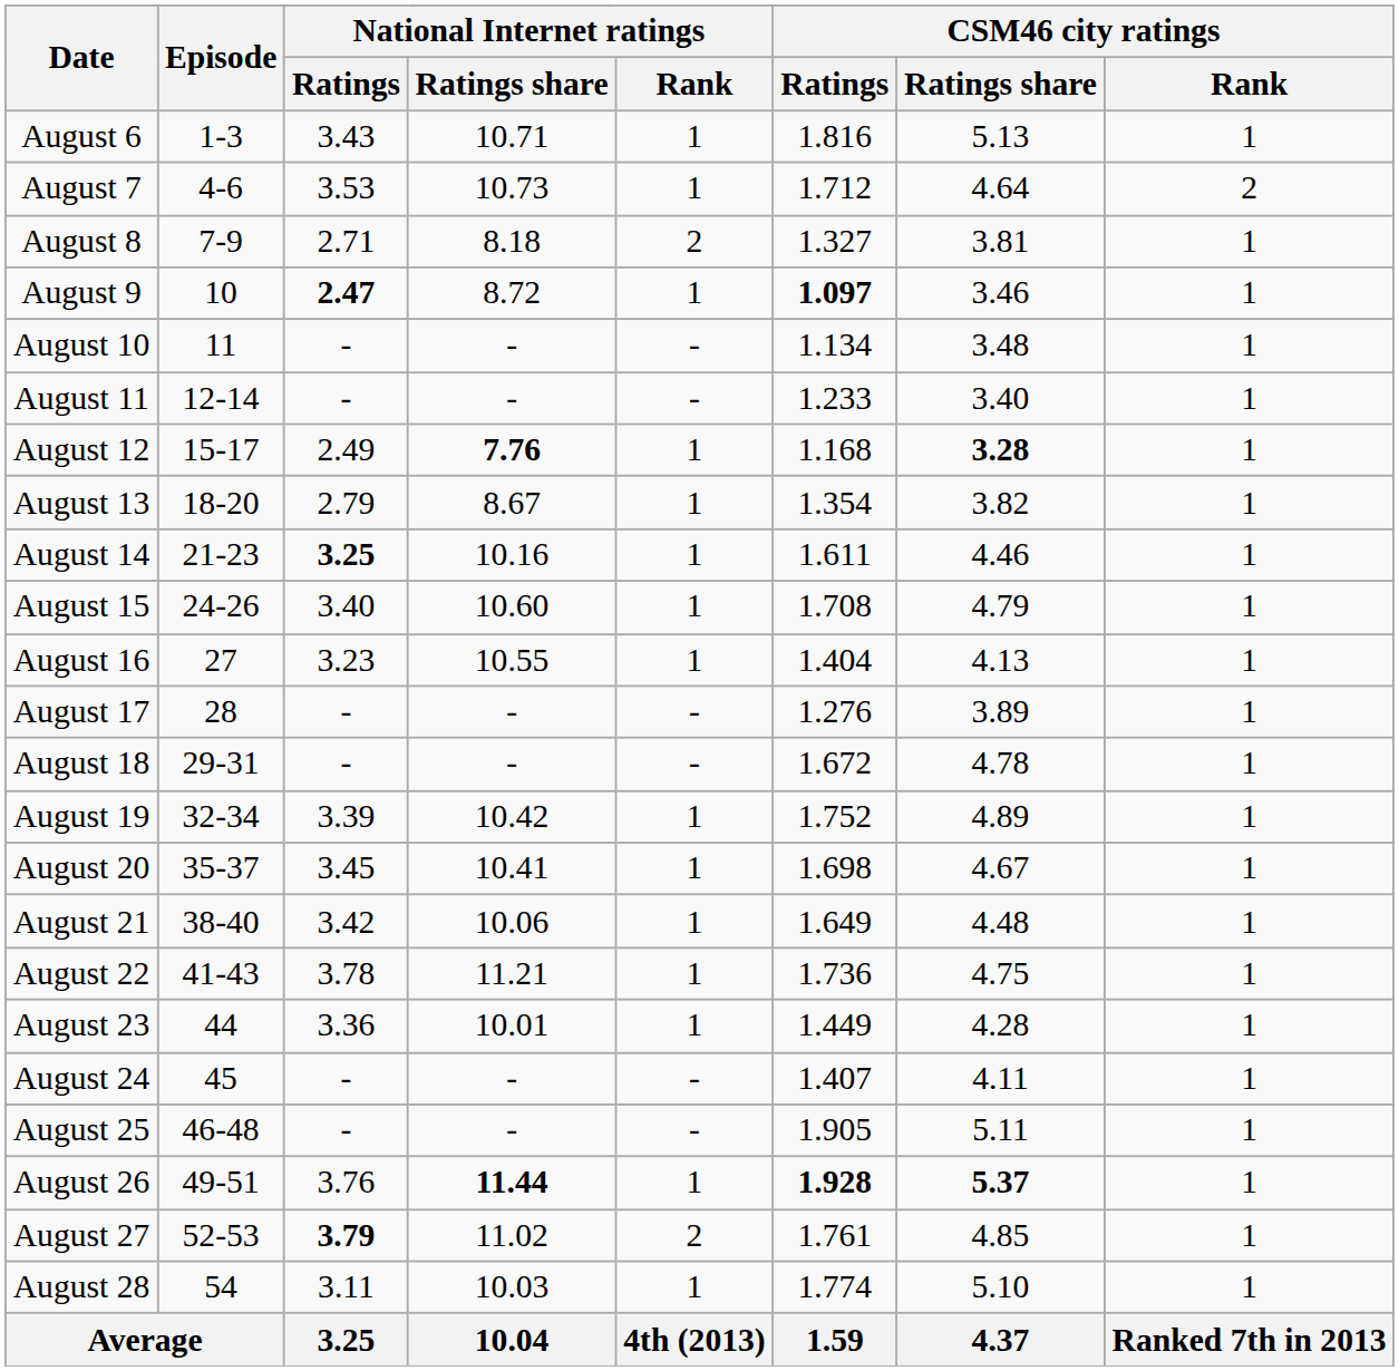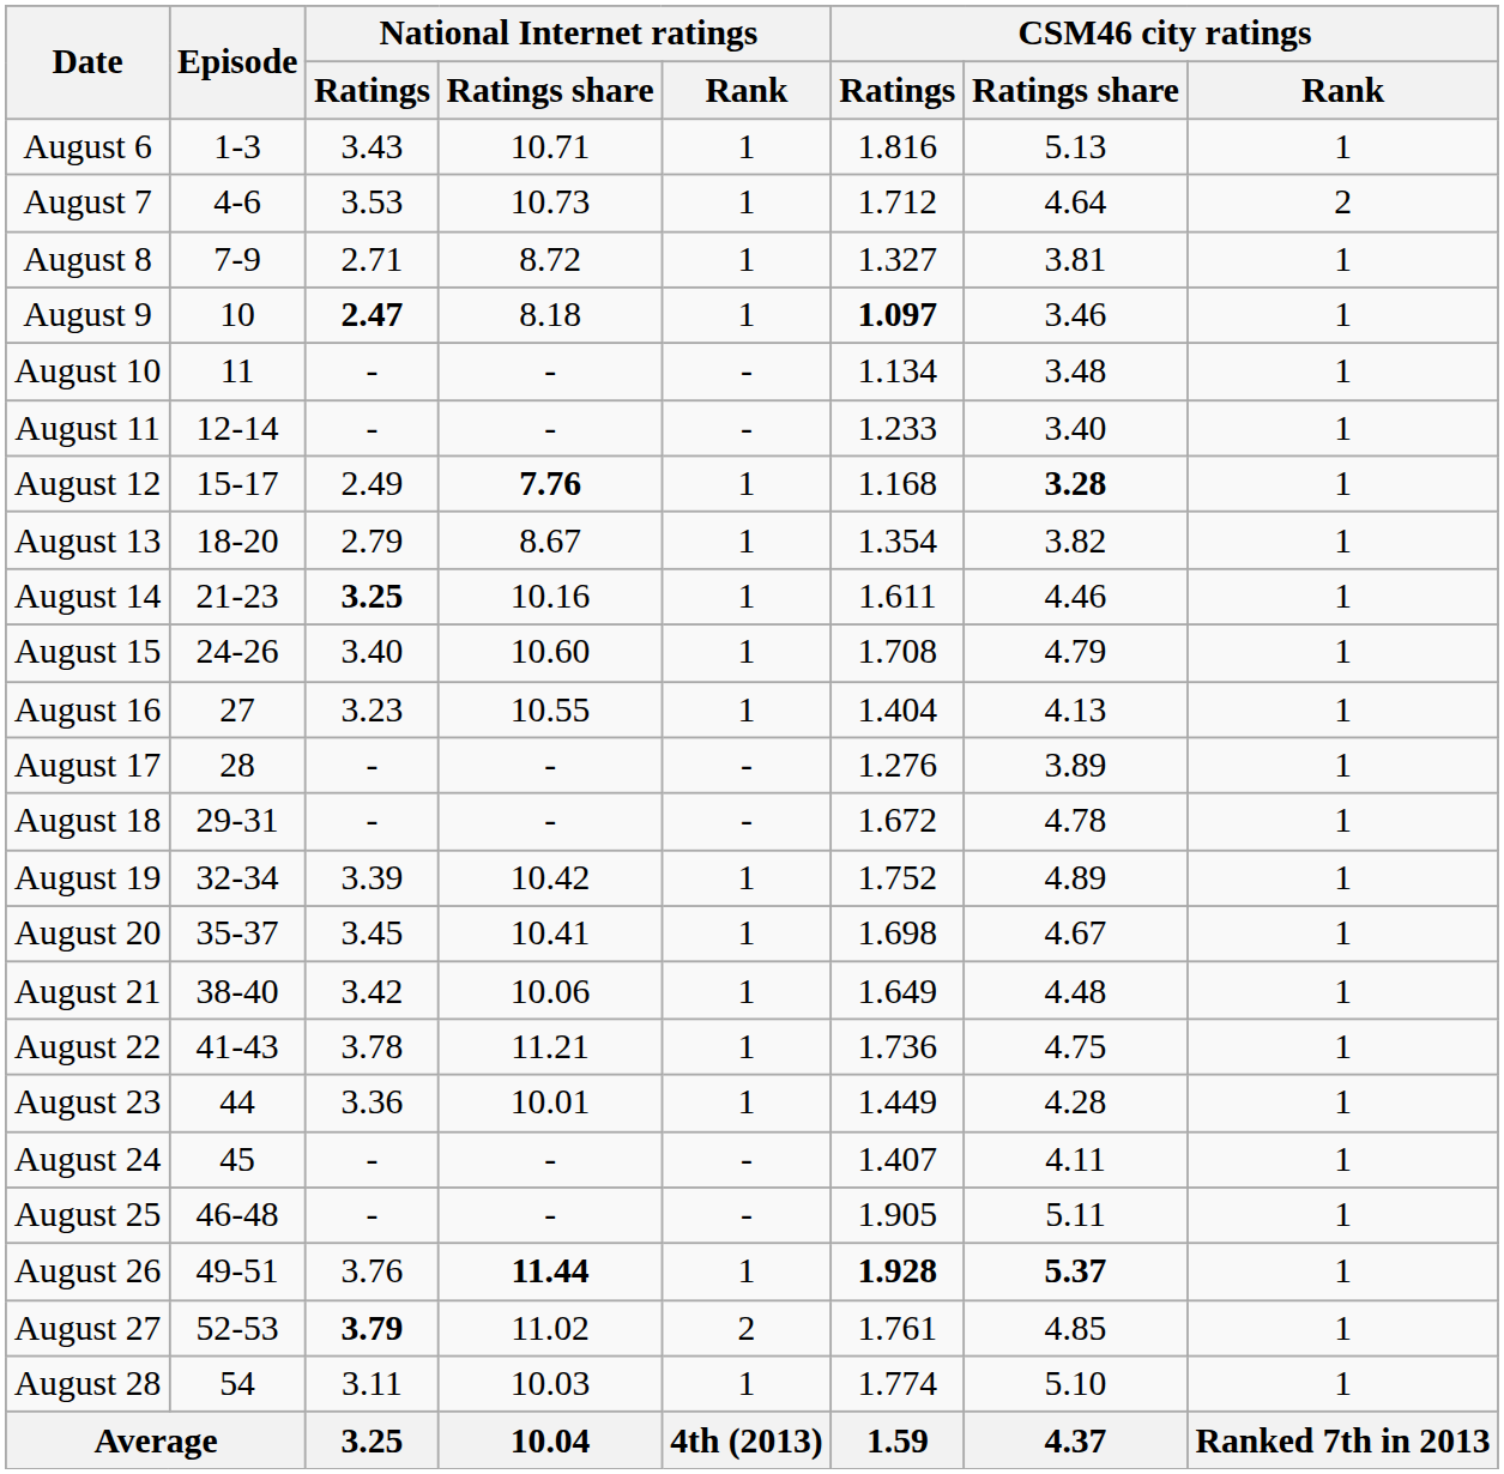August 8 | National Internet ratings / Ratings share: 8.18 -> 8.72
August 8 | National Internet ratings / Rank: 2 -> 1
August 9 | National Internet ratings / Ratings share: 8.72 -> 8.18
